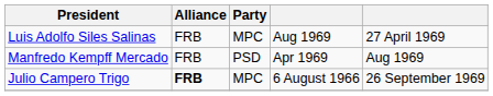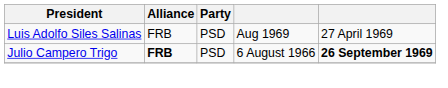Luis Adolfo Siles Salinas | Party: MPC -> PSD
- row: Manfredo Kempff Mercado | FRB | PSD | Apr 1969 | Aug 1969
Julio Campero Trigo | Party: MPC -> PSD
Julio Campero Trigo | column 5: normal -> bold
